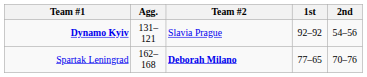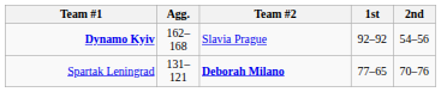Dynamo Kyiv | Agg.: 131–121 -> 162–168
Spartak Leningrad | Agg.: 162–168 -> 131–121
